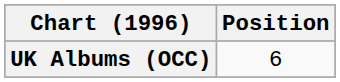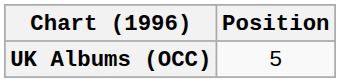UK Albums (OCC) | Position: 6 -> 5
